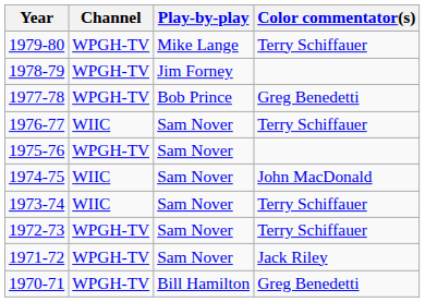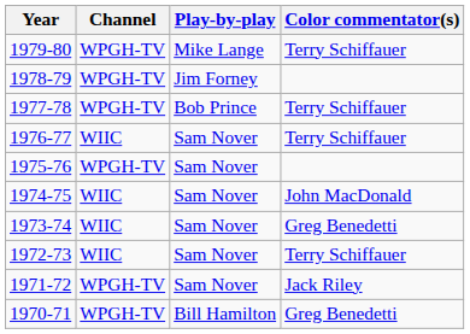1977-78 | Color commentator(s): Greg Benedetti -> Terry Schiffauer
1973-74 | Color commentator(s): Terry Schiffauer -> Greg Benedetti
1972-73 | Channel: WPGH-TV -> WIIC
